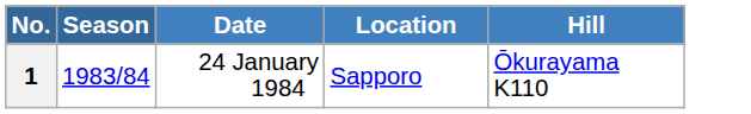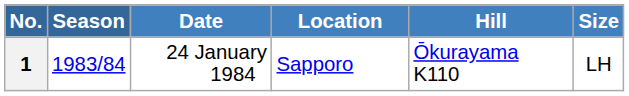+ column: Size | LH
